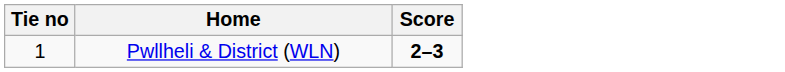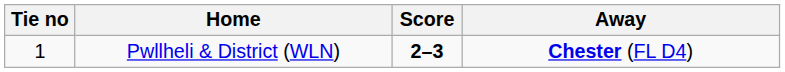+ column: Away | Chester (FL D4)
